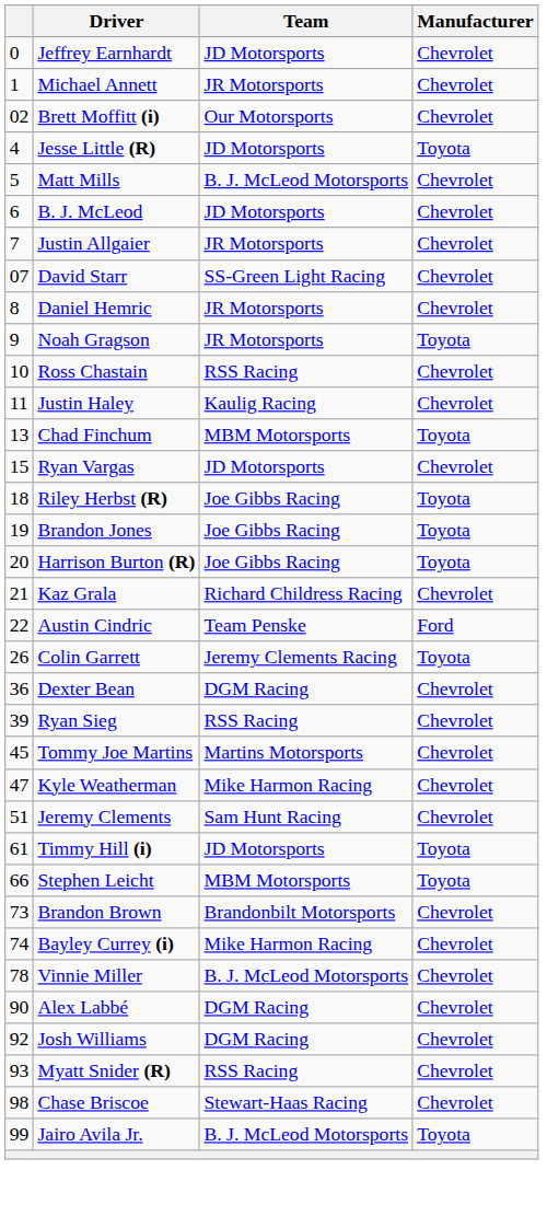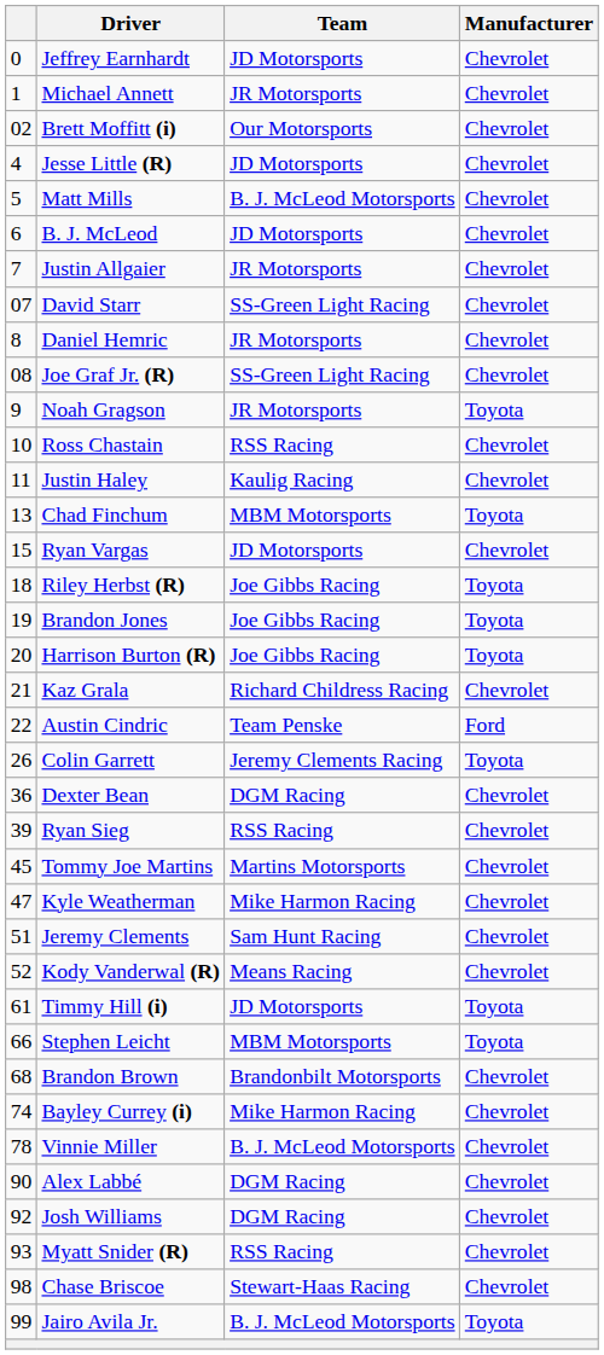Jesse Little (R) | Manufacturer: Toyota -> Chevrolet
+ row: 08 | Joe Graf Jr. (R) | SS-Green Light Racing | Chevrolet
+ row: 52 | Kody Vanderwal (R) | Means Racing | Chevrolet
Brandon Brown | column 1: 73 -> 68
